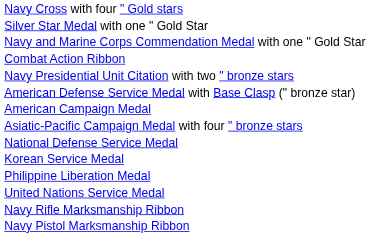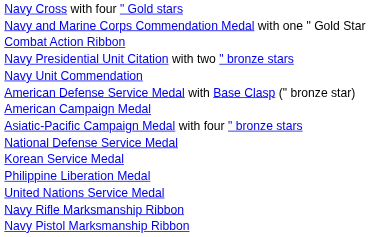- row: Silver Star Medal with one " Gold Star
+ row: Navy Unit Commendation
